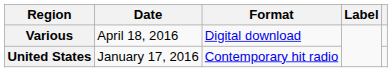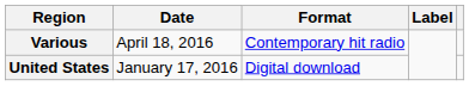Various | Format: Digital download -> Contemporary hit radio
United States | Format: Contemporary hit radio -> Digital download
